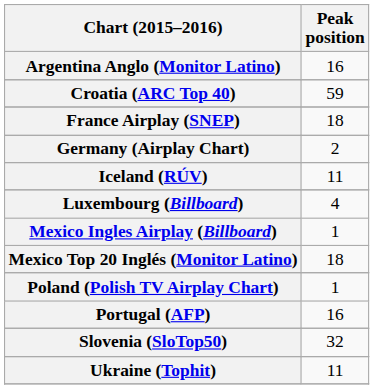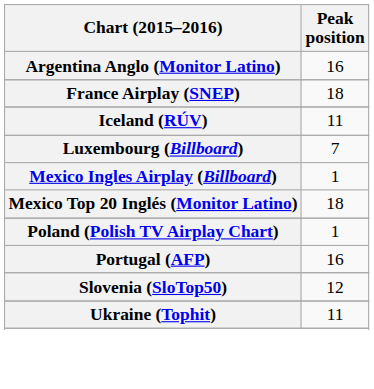- row: Croatia (ARC Top 40) | 59
- row: Germany (Airplay Chart) | 2
Luxembourg (Billboard) | Peak position: 4 -> 7
Slovenia (SloTop50) | Peak position: 32 -> 12
